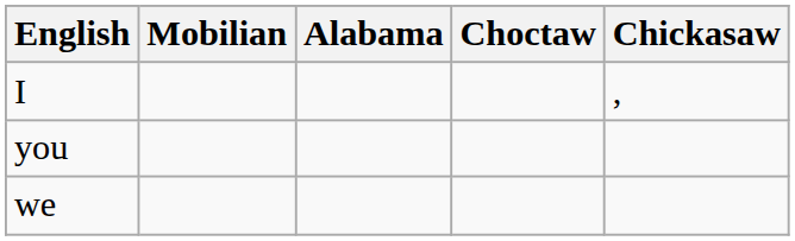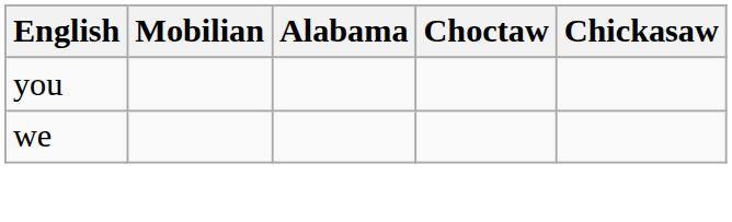- row: I | ,
